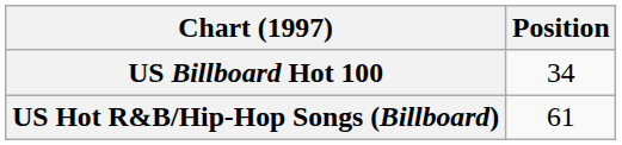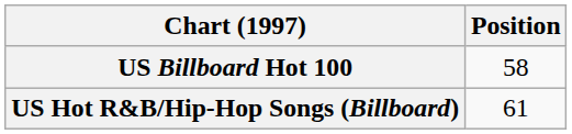US Billboard Hot 100 | Position: 34 -> 58
